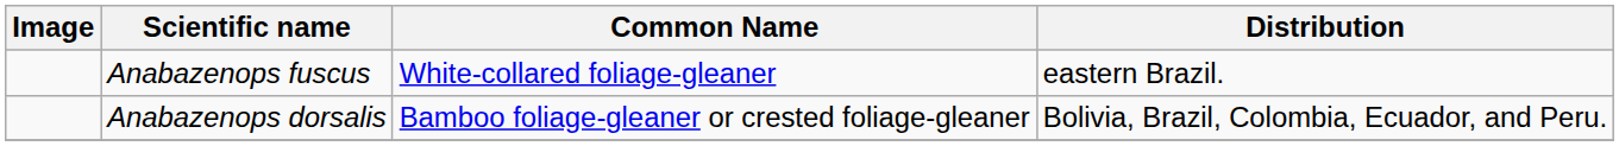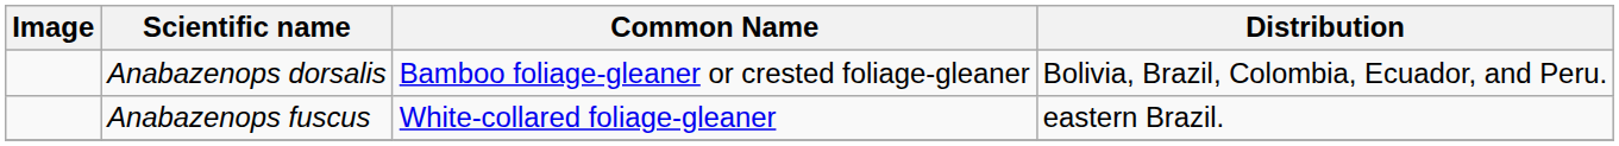rows swapped: Anabazenops dorsalis <-> Anabazenops fuscus
